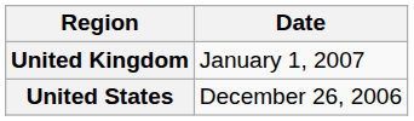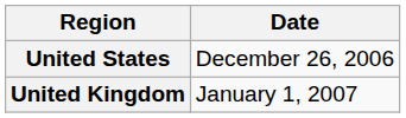rows swapped: United States <-> United Kingdom
